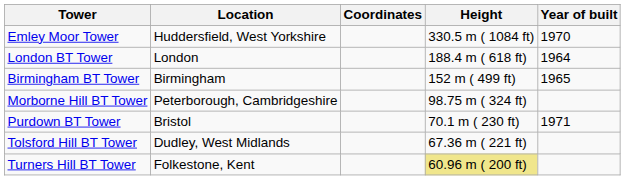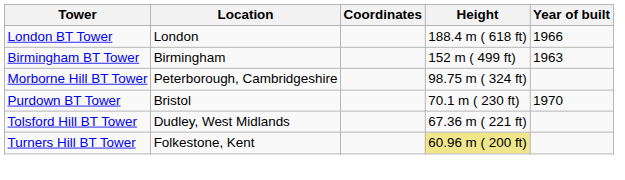- row: Emley Moor Tower | Huddersfield, West Yorkshire | 330.5 m ( 1084 ft) | 1970
London BT Tower | Year of built: 1964 -> 1966
Birmingham BT Tower | Year of built: 1965 -> 1963
Purdown BT Tower | Year of built: 1971 -> 1970
